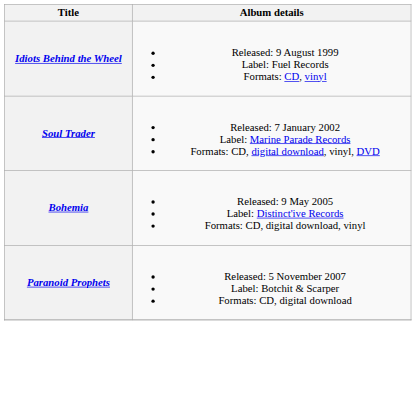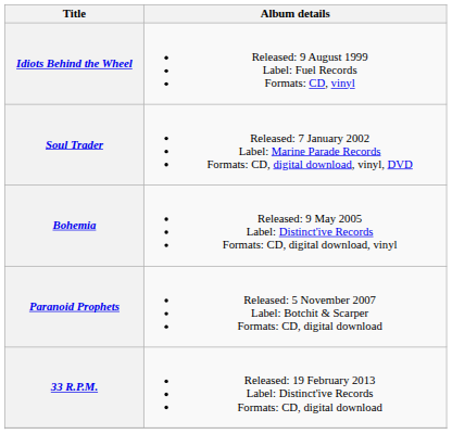+ row: 33 R.P.M. | Released: 19 February 2013 Label: Distinct'ive Records Formats: CD, digital download
